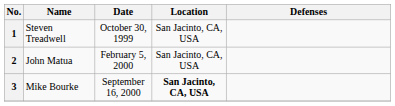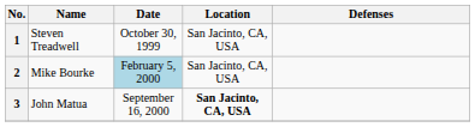2 | Name: John Matua -> Mike Bourke
2 | Date: no background -> lightblue background
3 | Name: Mike Bourke -> John Matua
